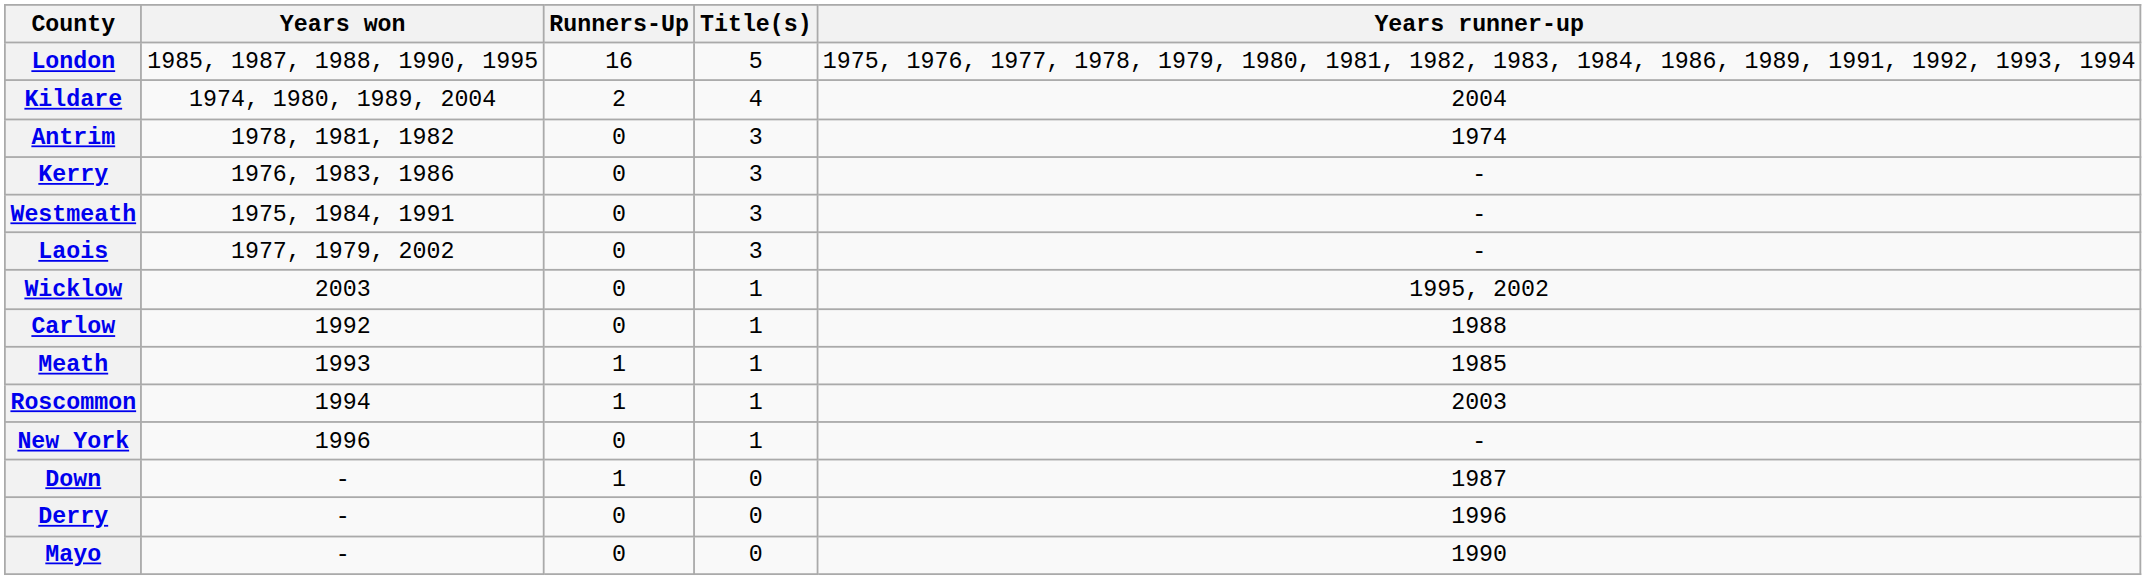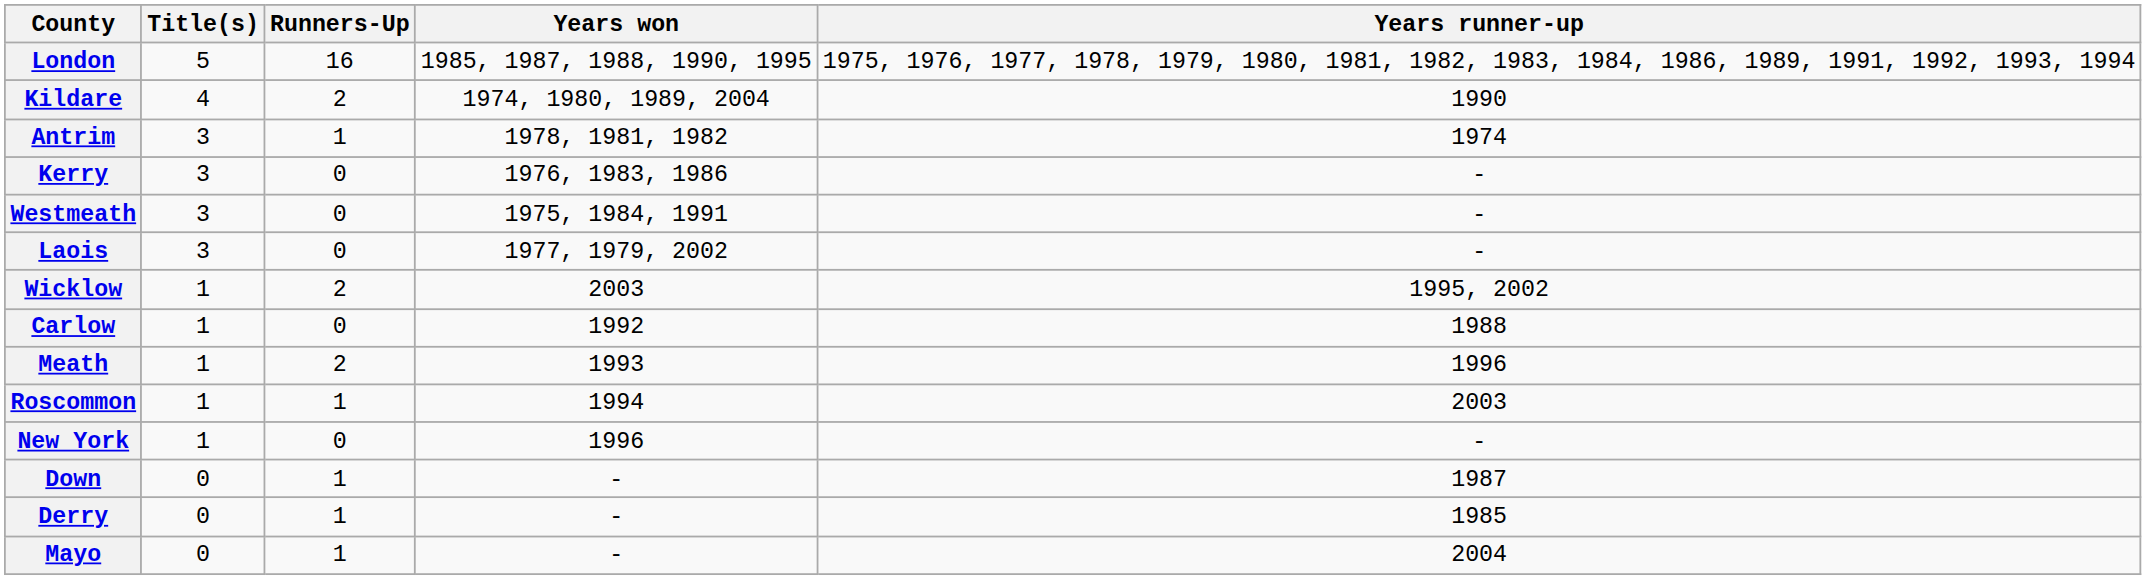columns swapped: Title(s) <-> Years won
Kildare | Years runner-up: 2004 -> 1990
Antrim | Runners-Up: 0 -> 1
Wicklow | Runners-Up: 0 -> 2
Meath | Runners-Up: 1 -> 2
Meath | Years runner-up: 1985 -> 1996
Derry | Runners-Up: 0 -> 1
Derry | Years runner-up: 1996 -> 1985
Mayo | Runners-Up: 0 -> 1
Mayo | Years runner-up: 1990 -> 2004
